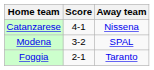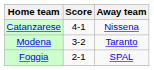Modena | Away team: SPAL -> Taranto
Foggia | Away team: Taranto -> SPAL
